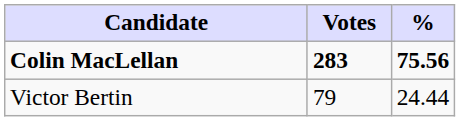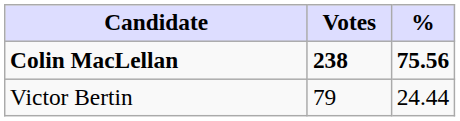Colin MacLellan | Votes: 283 -> 238
